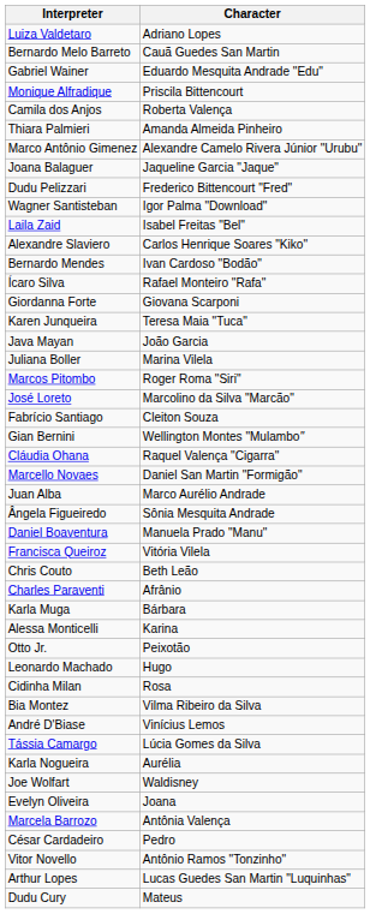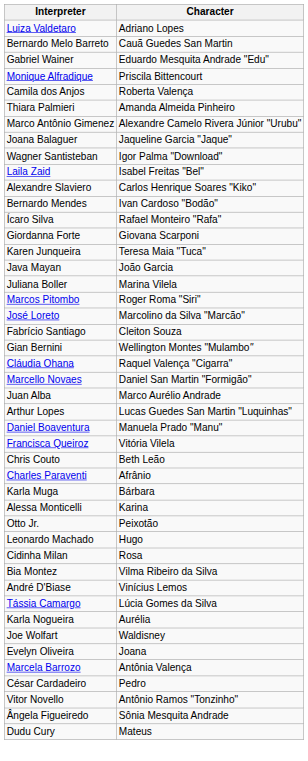- row: Dudu Pelizzari | Frederico Bittencourt "Fred"
rows swapped: Ângela Figueiredo <-> Arthur Lopes
